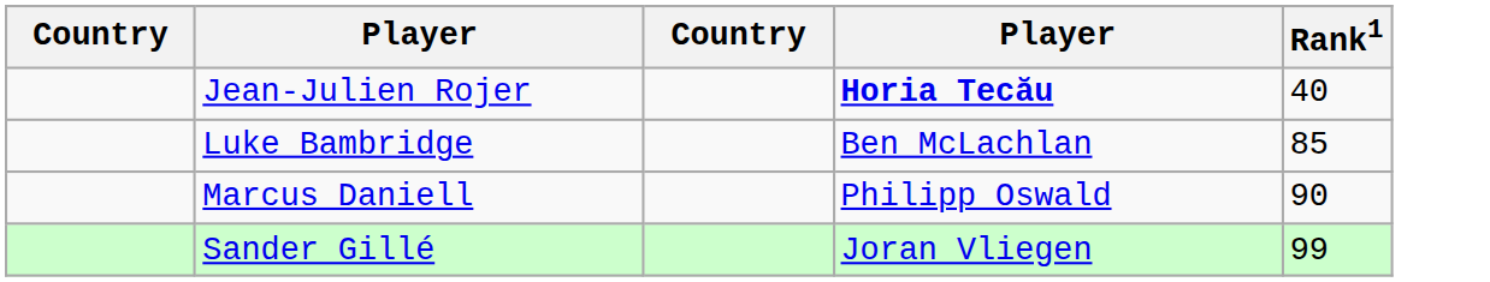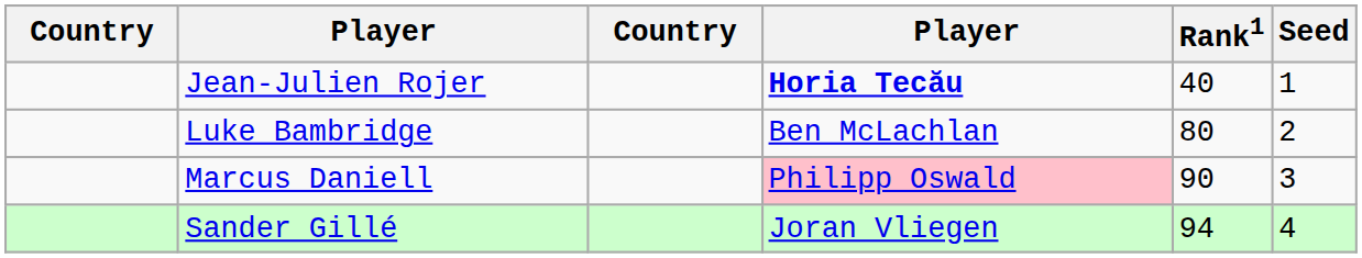+ column: Seed | 1 | 2 | 3 | 4
Luke Bambridge | Rank1: 85 -> 80
Marcus Daniell | column 4: no background -> pink background
Sander Gillé | Rank1: 99 -> 94
